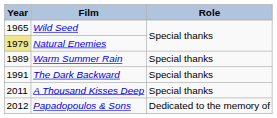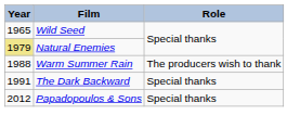Warm Summer Rain | Year: 1989 -> 1988
Warm Summer Rain | Role: Special thanks -> The producers wish to thank
- row: 2011 | A Thousand Kisses Deep | Special thanks
Papadopoulos & Sons | Role: Dedicated to the memory of -> Special thanks
